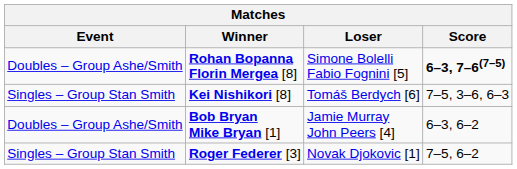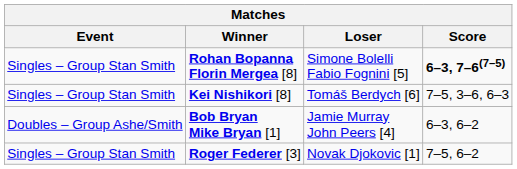Rohan Bopanna Florin Mergea [8] | Event: Doubles – Group Ashe/Smith -> Singles – Group Stan Smith
